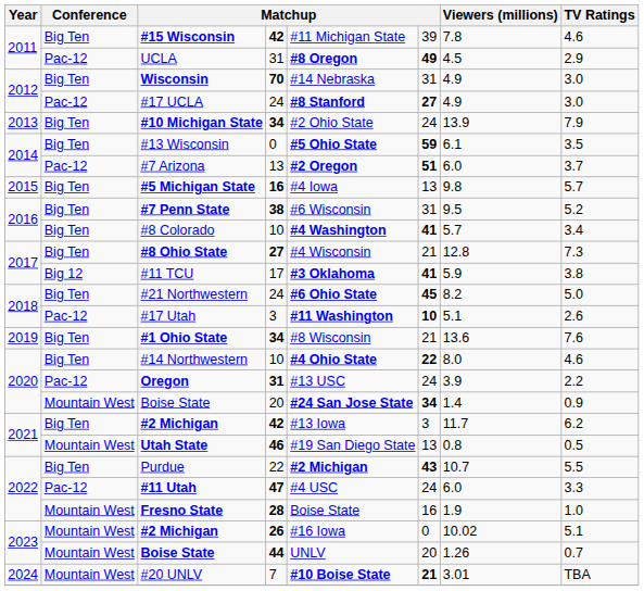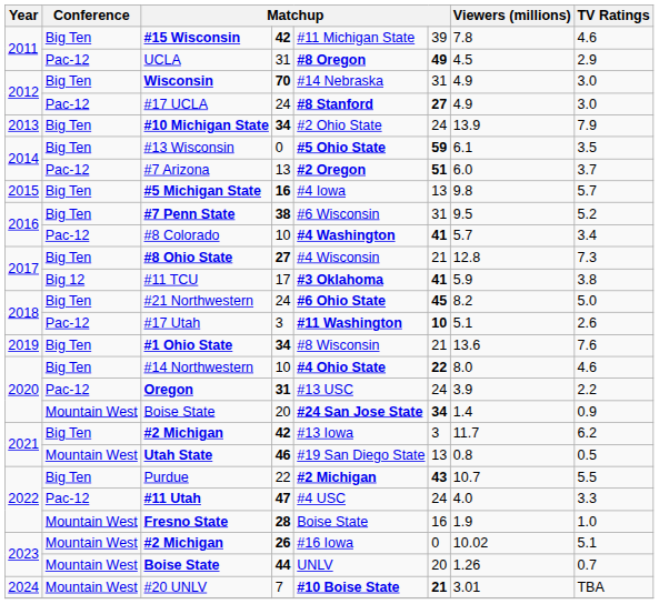#8 Colorado | Conference: Big Ten -> Pac-12
#11 Utah | Viewers (millions): 6.0 -> 4.0
